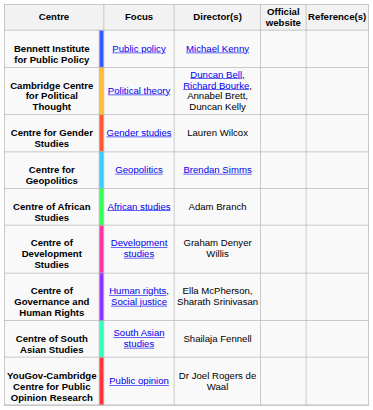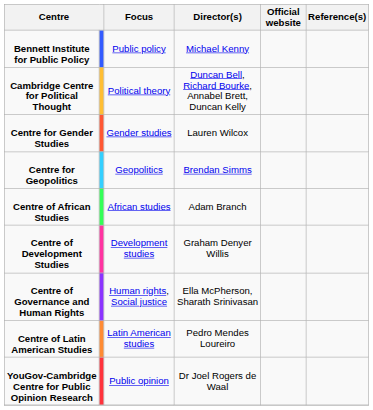+ row: Centre of Latin American Studies | Latin American studies | Pedro Mendes Loureiro
- row: Centre of South Asian Studies | South Asian studies | Shailaja Fennell
